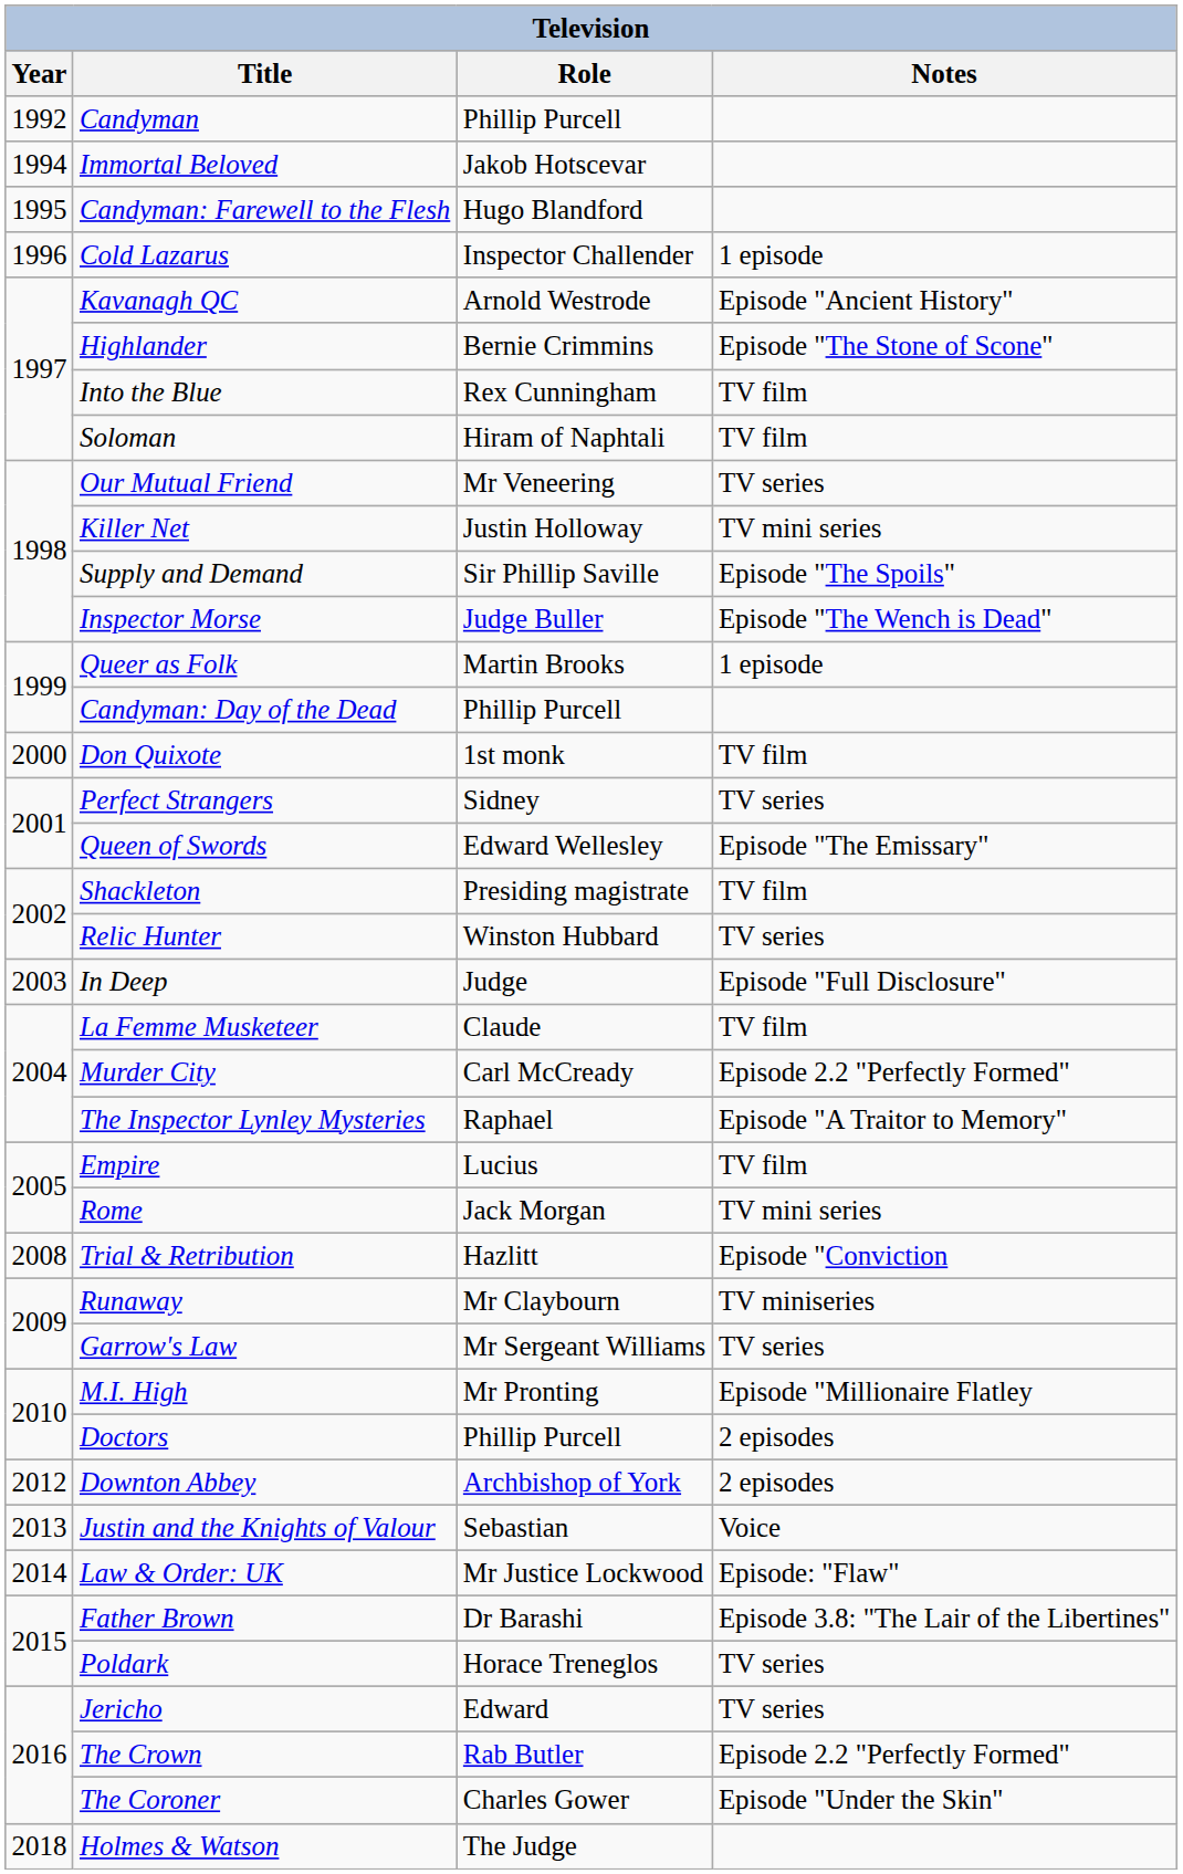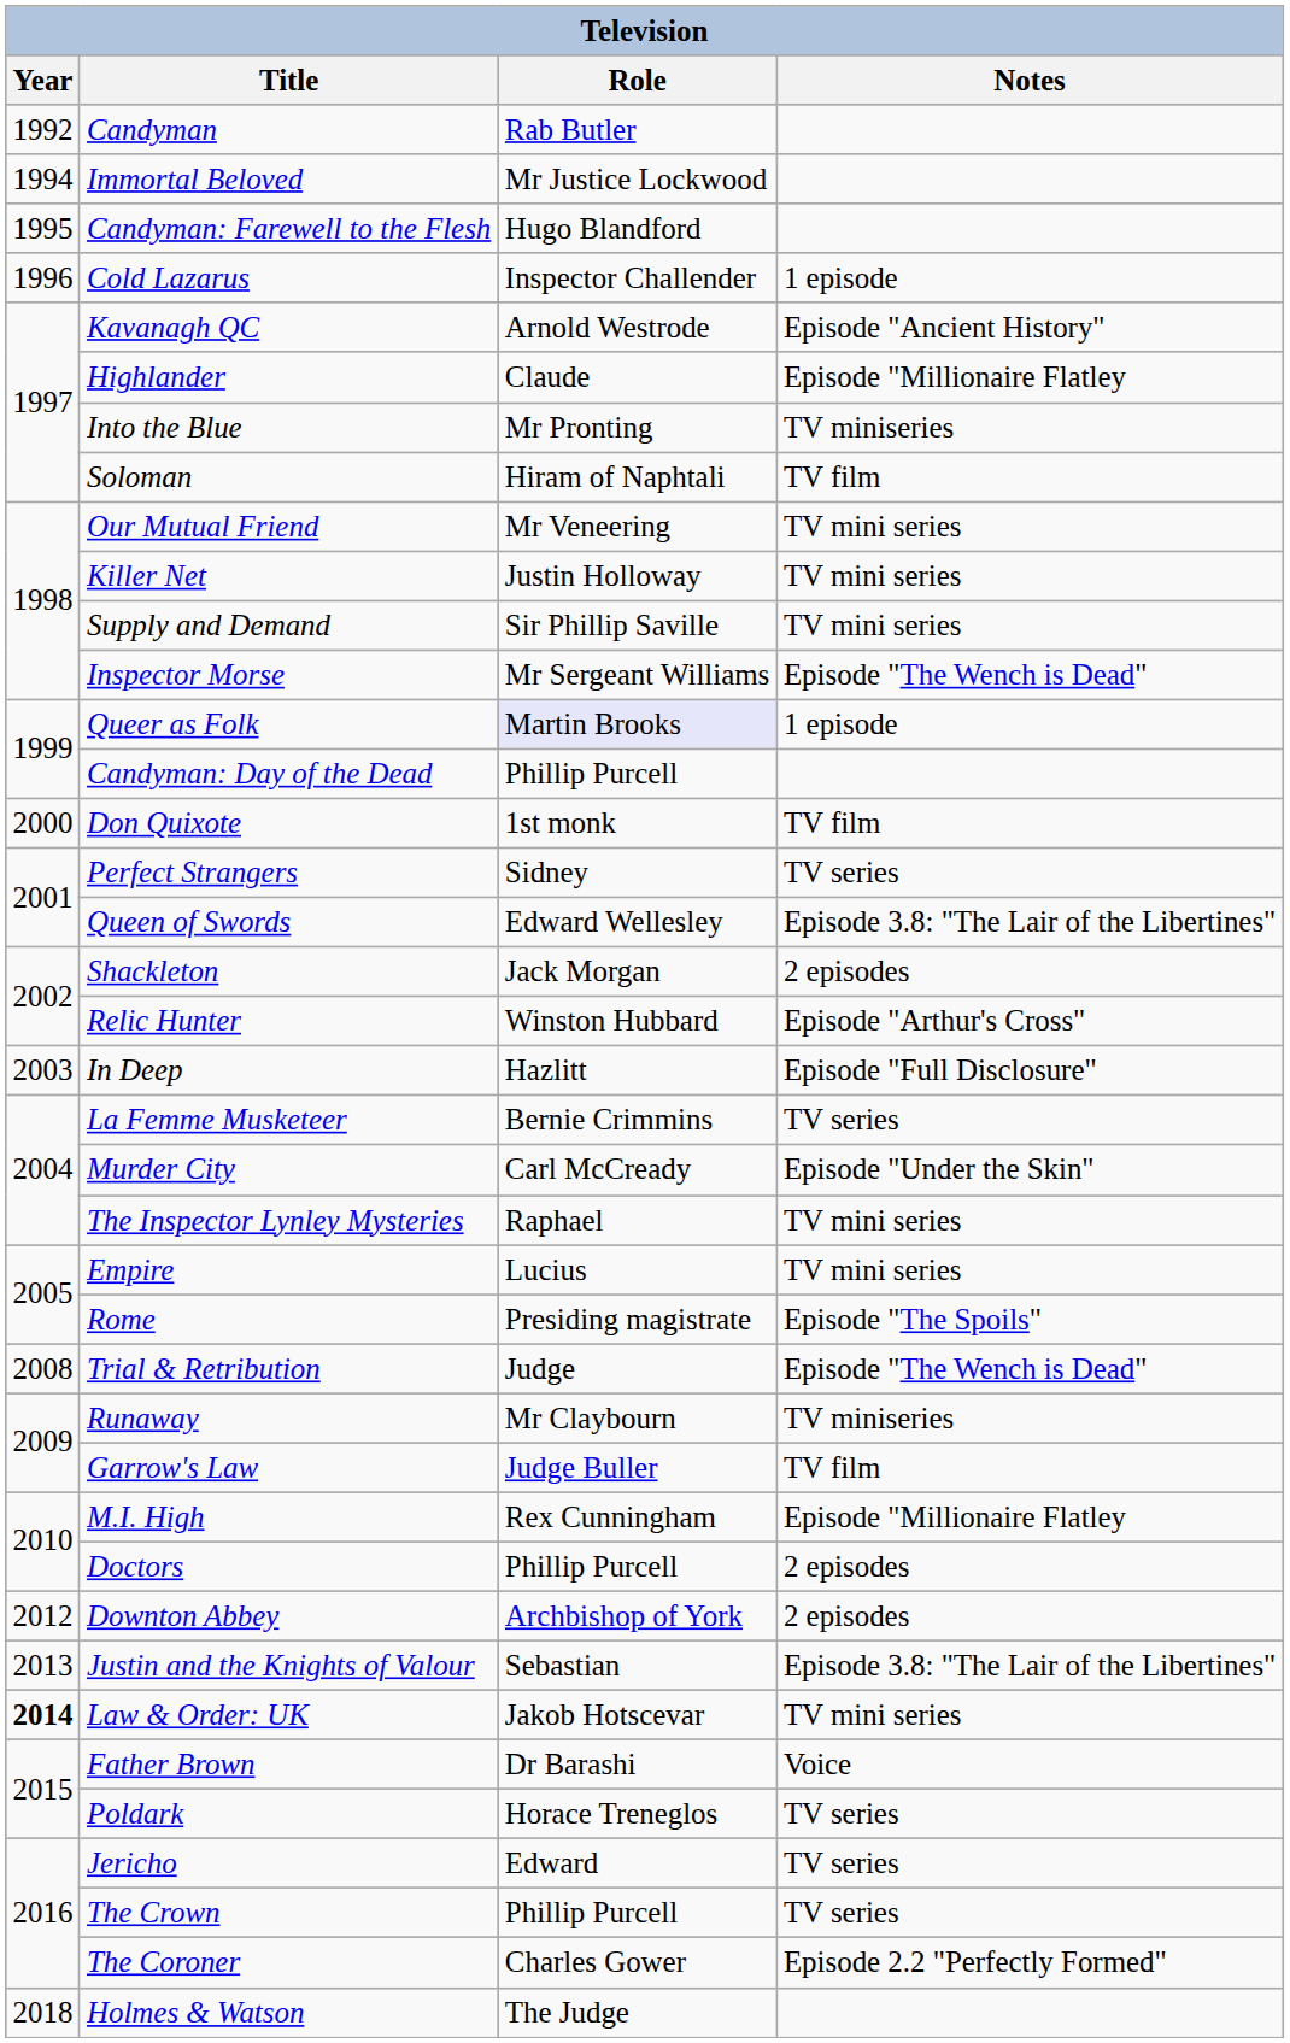Candyman | Role: Phillip Purcell -> Rab Butler
Immortal Beloved | Role: Jakob Hotscevar -> Mr Justice Lockwood
Highlander | Role: Bernie Crimmins -> Claude
Highlander | Notes: Episode "The Stone of Scone" -> Episode "Millionaire Flatley
Into the Blue | Role: Rex Cunningham -> Mr Pronting
Into the Blue | Notes: TV film -> TV miniseries
Our Mutual Friend | Notes: TV series -> TV mini series
Supply and Demand | Notes: Episode "The Spoils" -> TV mini series
Inspector Morse | Role: Judge Buller -> Mr Sergeant Williams
Queer as Folk | Role: no background -> lavender background
Queen of Swords | Notes: Episode "The Emissary" -> Episode 3.8: "The Lair of the Libertines"
Shackleton | Role: Presiding magistrate -> Jack Morgan
Shackleton | Notes: TV film -> 2 episodes
Relic Hunter | Notes: TV series -> Episode "Arthur's Cross"
In Deep | Role: Judge -> Hazlitt
La Femme Musketeer | Role: Claude -> Bernie Crimmins
La Femme Musketeer | Notes: TV film -> TV series
Murder City | Notes: Episode 2.2 "Perfectly Formed" -> Episode "Under the Skin"
The Inspector Lynley Mysteries | Notes: Episode "A Traitor to Memory" -> TV mini series
Empire | Notes: TV film -> TV mini series
Rome | Role: Jack Morgan -> Presiding magistrate
Rome | Notes: TV mini series -> Episode "The Spoils"
Trial & Retribution | Role: Hazlitt -> Judge
Trial & Retribution | Notes: Episode "Conviction -> Episode "The Wench is Dead"
Garrow's Law | Role: Mr Sergeant Williams -> Judge Buller
Garrow's Law | Notes: TV series -> TV film
M.I. High | Role: Mr Pronting -> Rex Cunningham
Justin and the Knights of Valour | Notes: Voice -> Episode 3.8: "The Lair of the Libertines"
Law & Order: UK | Year: normal -> bold
Law & Order: UK | Role: Mr Justice Lockwood -> Jakob Hotscevar
Law & Order: UK | Notes: Episode: "Flaw" -> TV mini series
Father Brown | Notes: Episode 3.8: "The Lair of the Libertines" -> Voice
The Crown | Role: Rab Butler -> Phillip Purcell
The Crown | Notes: Episode 2.2 "Perfectly Formed" -> TV series
The Coroner | Notes: Episode "Under the Skin" -> Episode 2.2 "Perfectly Formed"
